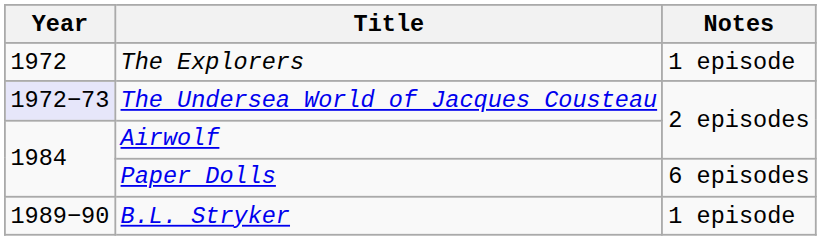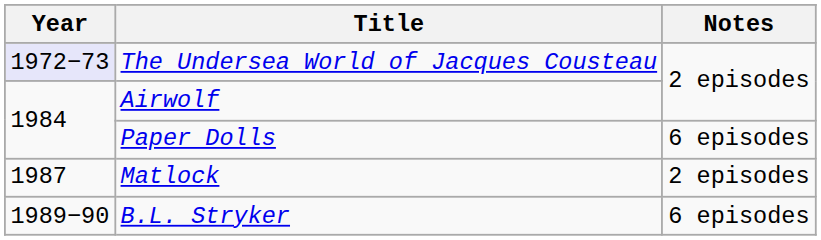- row: 1972 | The Explorers | 1 episode
+ row: 1987 | Matlock | 2 episodes
B.L. Stryker | Notes: 1 episode -> 6 episodes
